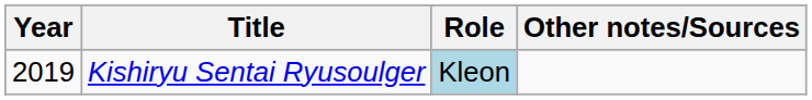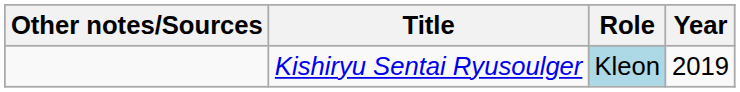columns swapped: Year <-> Other notes/Sources
